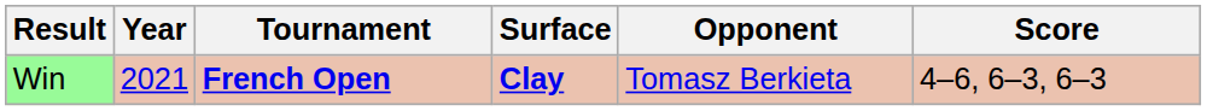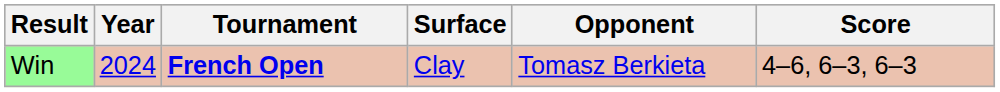Win | Year: 2021 -> 2024
Win | Surface: bold -> normal
